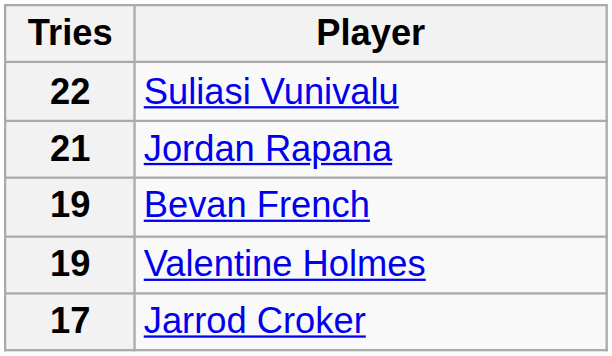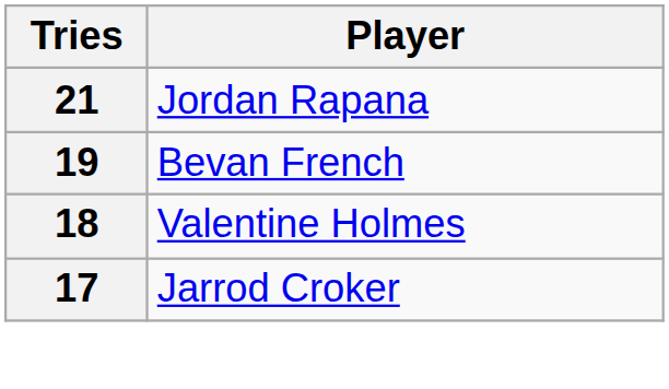- row: 22 | Suliasi Vunivalu
Valentine Holmes | Tries: 19 -> 18
